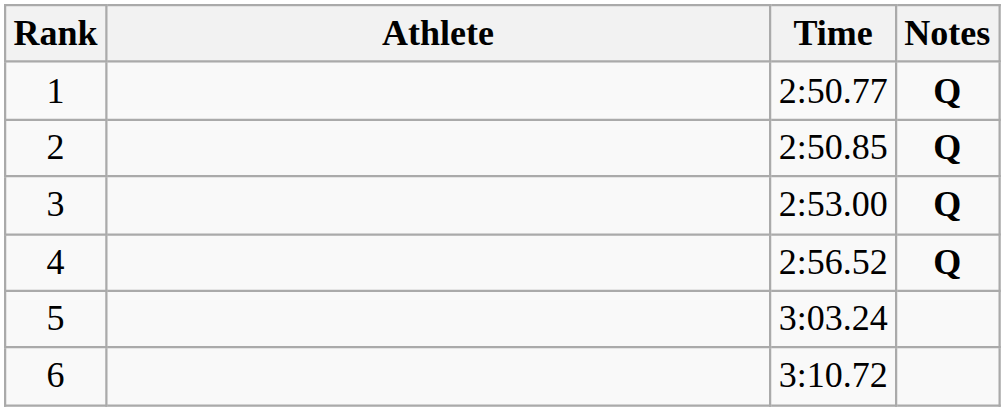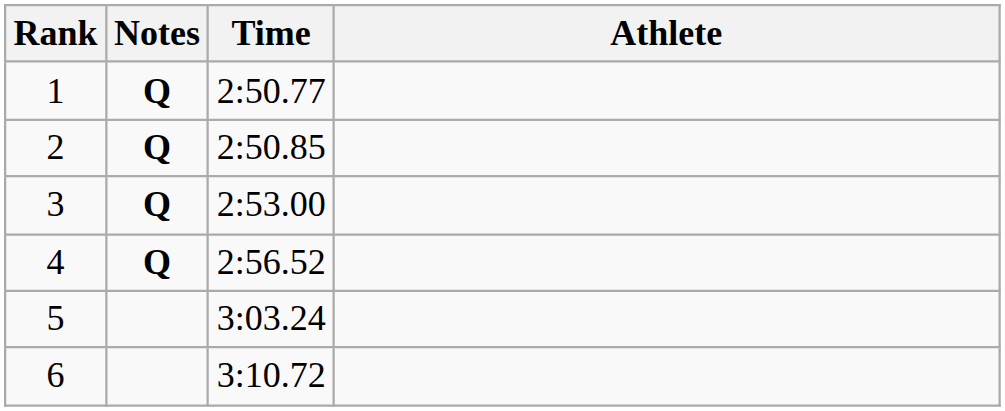columns swapped: Athlete <-> Notes
